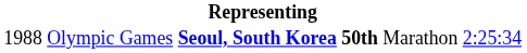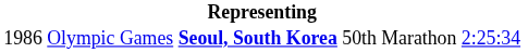Olympic Games | column 1: 1988 -> 1986
Olympic Games | column 4: bold -> normal
